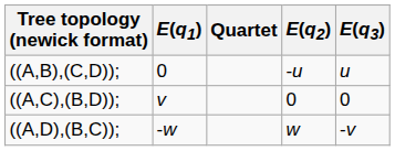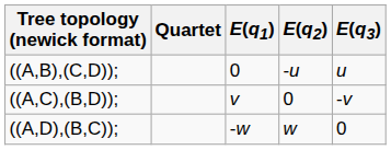columns swapped: Quartet <-> E(q1)
((A,C),(B,D)); | E(q3): 0 -> -v
((A,D),(B,C)); | E(q3): -v -> 0
